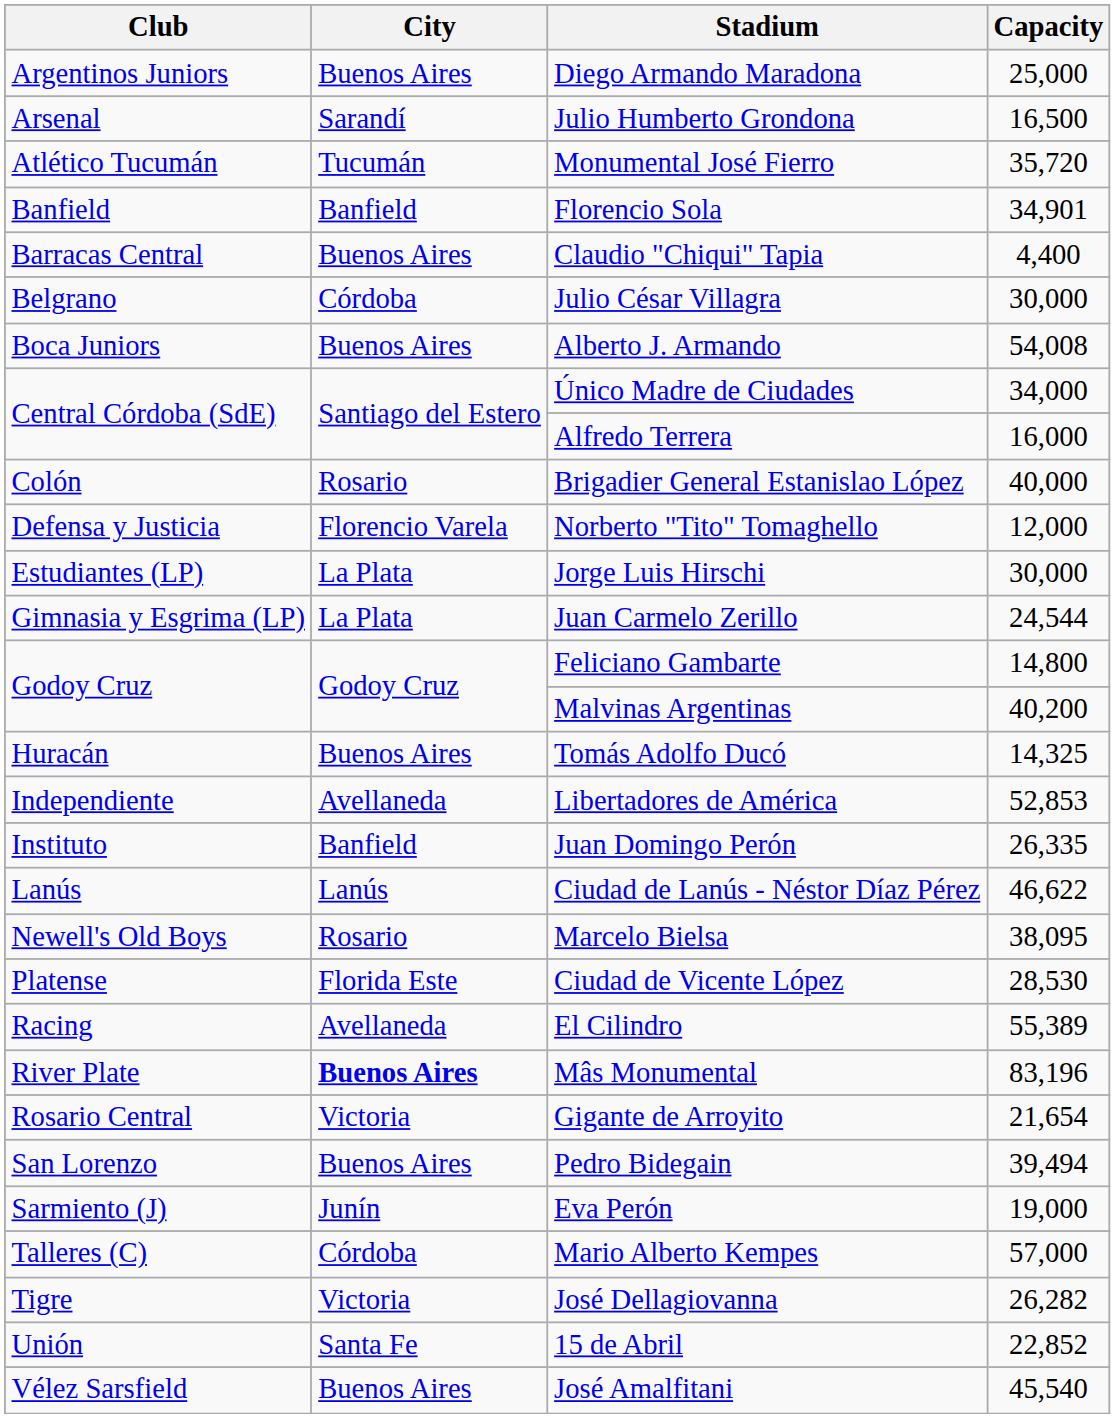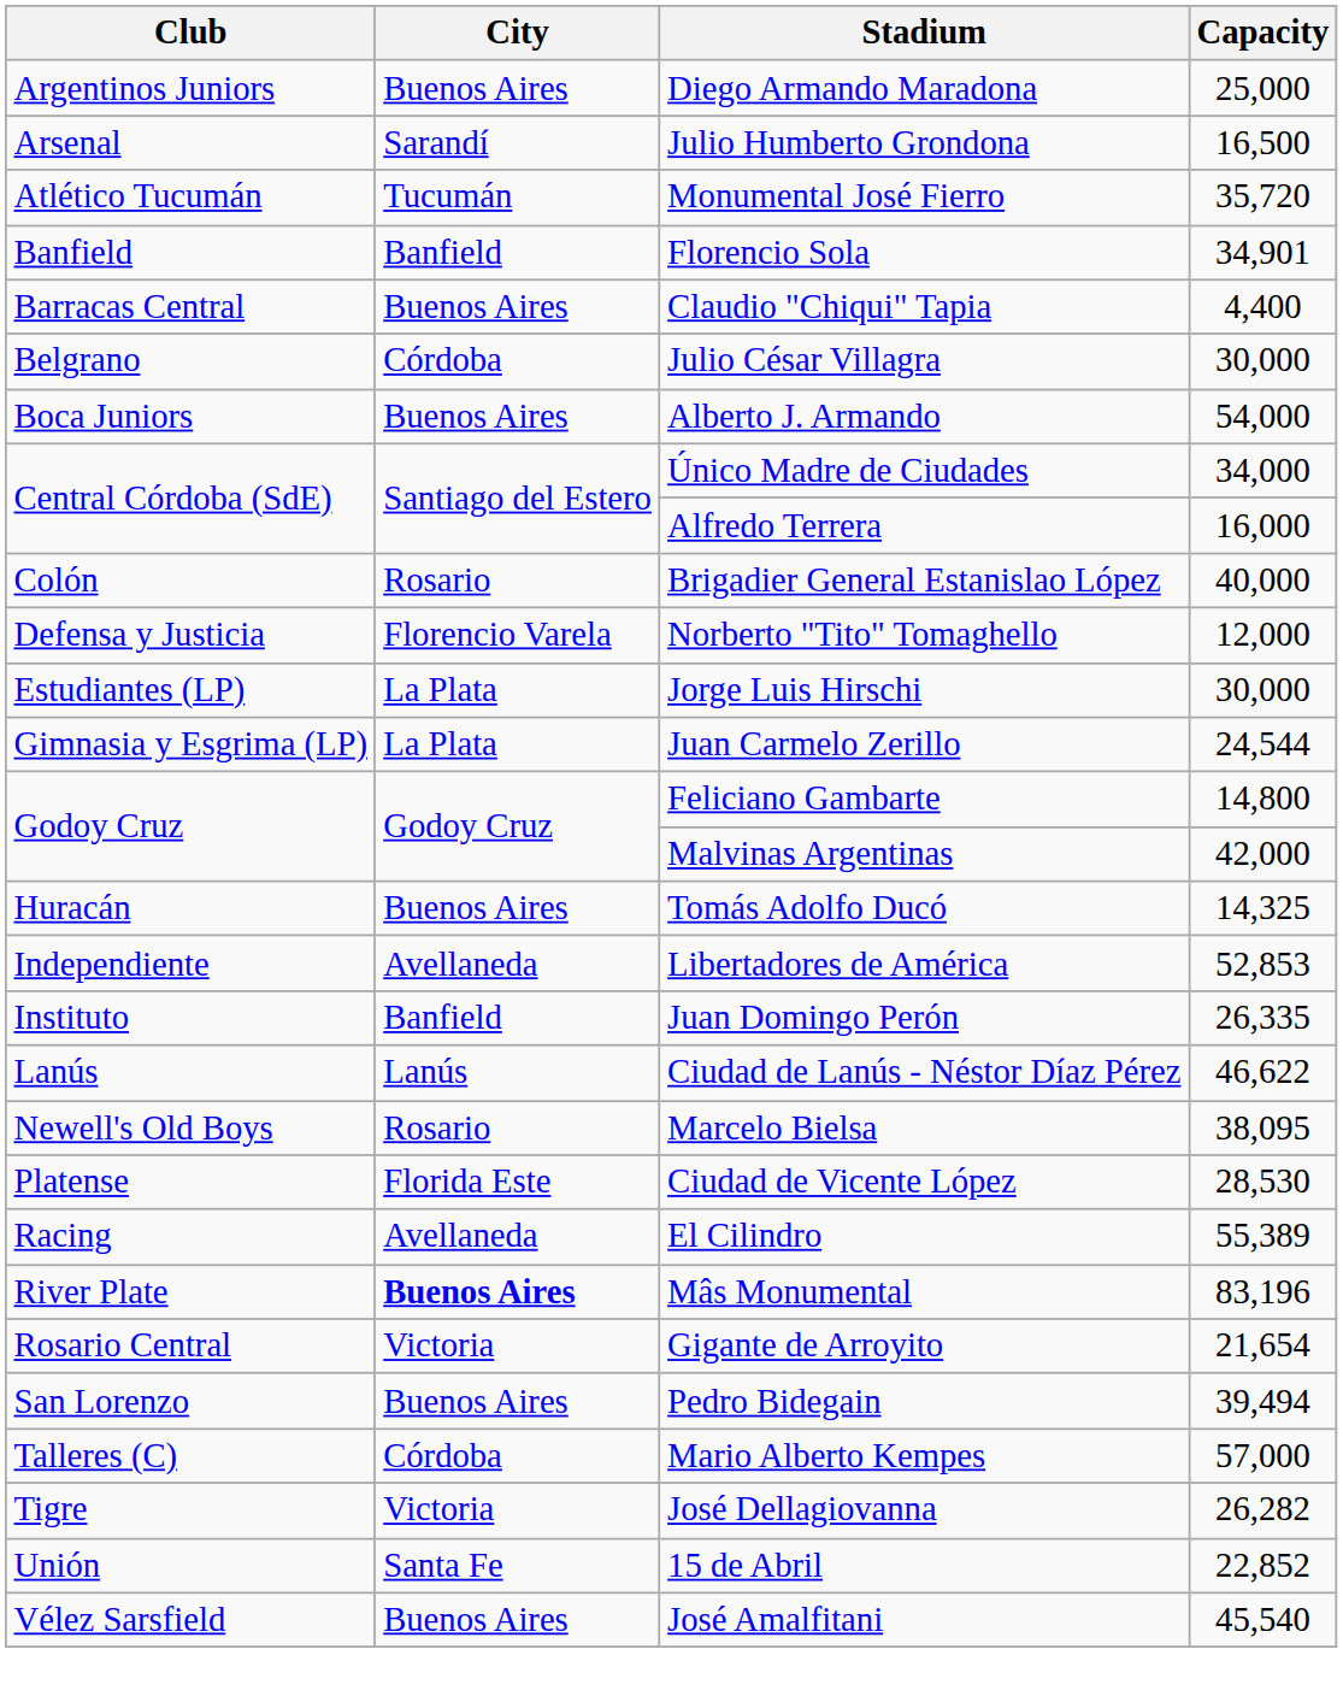Alberto J. Armando | Capacity: 54,008 -> 54,000
Malvinas Argentinas | Capacity: 40,200 -> 42,000
- row: Sarmiento (J) | Junín | Eva Perón | 19,000
